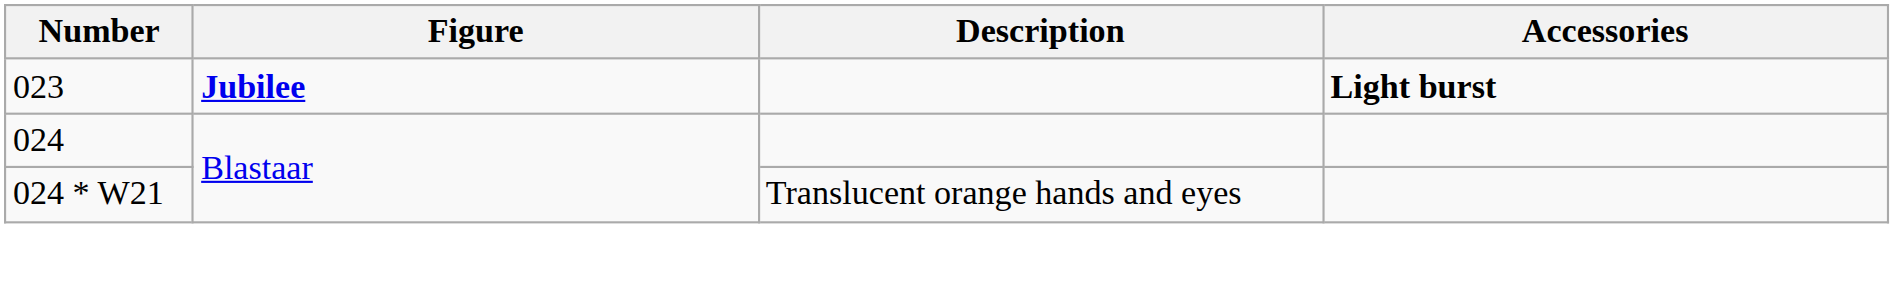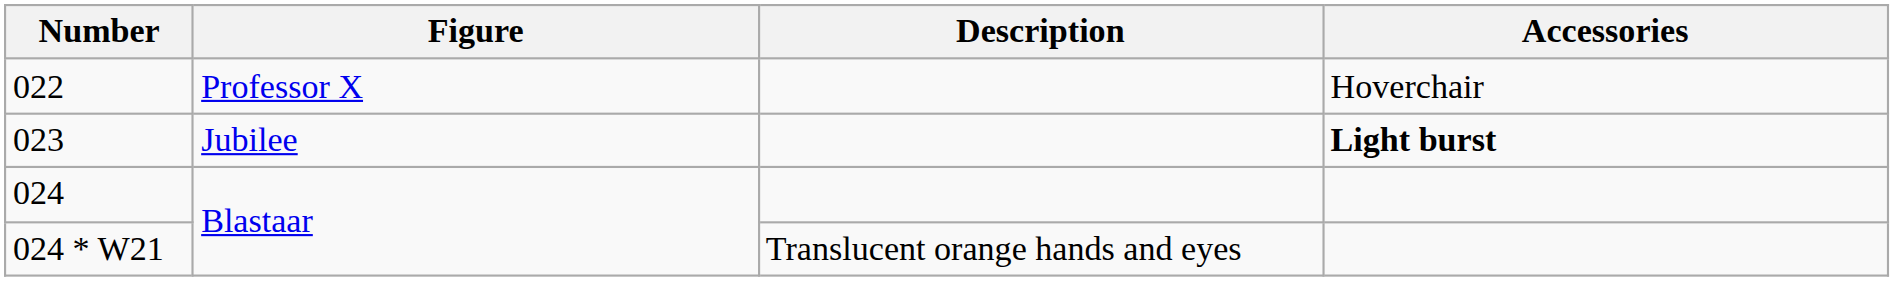+ row: 022 | Professor X | Hoverchair
023 | Figure: bold -> normal
